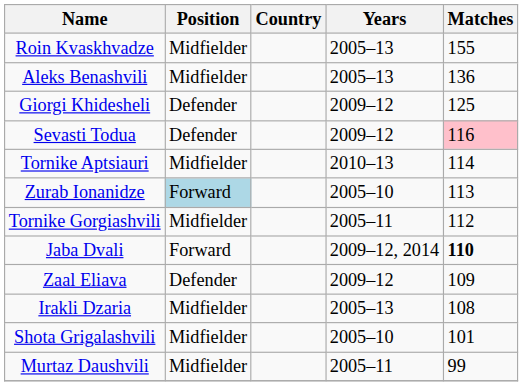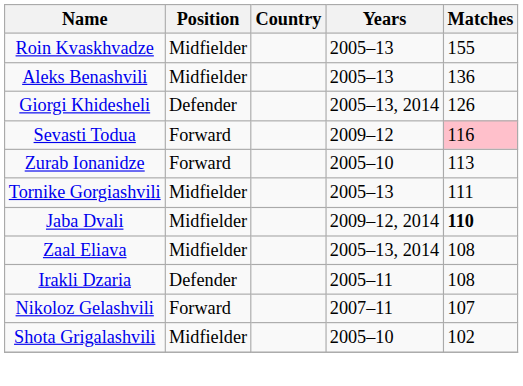Giorgi Khidesheli | Years: 2009–12 -> 2005–13, 2014
Giorgi Khidesheli | Matches: 125 -> 126
Sevasti Todua | Position: Defender -> Forward
- row: Tornike Aptsiauri | Midfielder | 2010–13 | 114
Zurab Ionanidze | Position: lightblue background -> no background
Tornike Gorgiashvili | Years: 2005–11 -> 2005–13
Tornike Gorgiashvili | Matches: 112 -> 111
Jaba Dvali | Position: Forward -> Midfielder
Zaal Eliava | Position: Defender -> Midfielder
Zaal Eliava | Years: 2009–12 -> 2005–13, 2014
Zaal Eliava | Matches: 109 -> 108
Irakli Dzaria | Position: Midfielder -> Defender
Irakli Dzaria | Years: 2005–13 -> 2005–11
+ row: Nikoloz Gelashvili | Forward | 2007–11 | 107
Shota Grigalashvili | Matches: 101 -> 102
- row: Murtaz Daushvili | Midfielder | 2005–11 | 99
